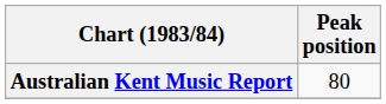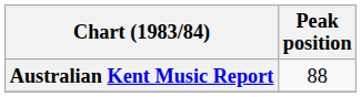Australian Kent Music Report | Peak position: 80 -> 88
